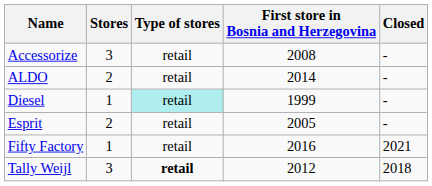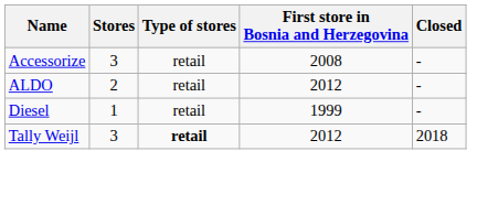ALDO | First store in Bosnia and Herzegovina: 2014 -> 2012
Diesel | Type of stores: paleturquoise background -> no background
- row: Esprit | 2 | retail | 2005 | -
- row: Fifty Factory | 1 | retail | 2016 | 2021
